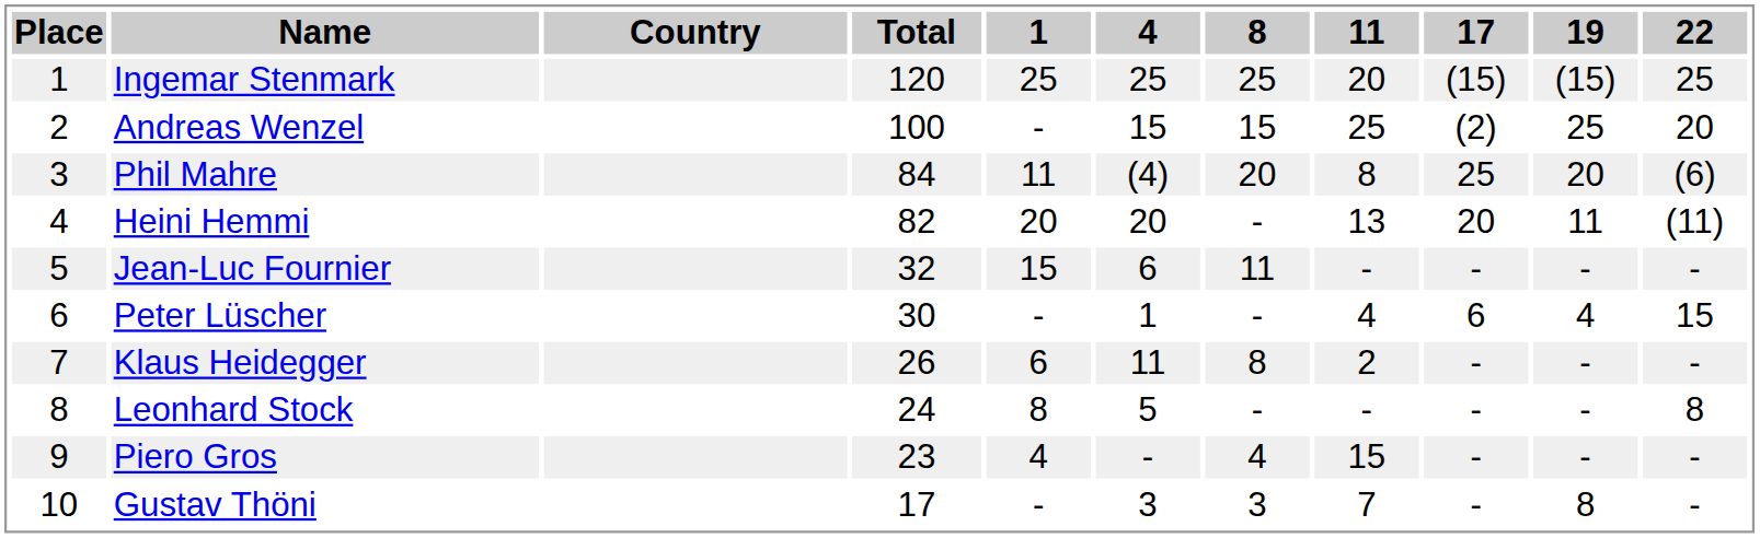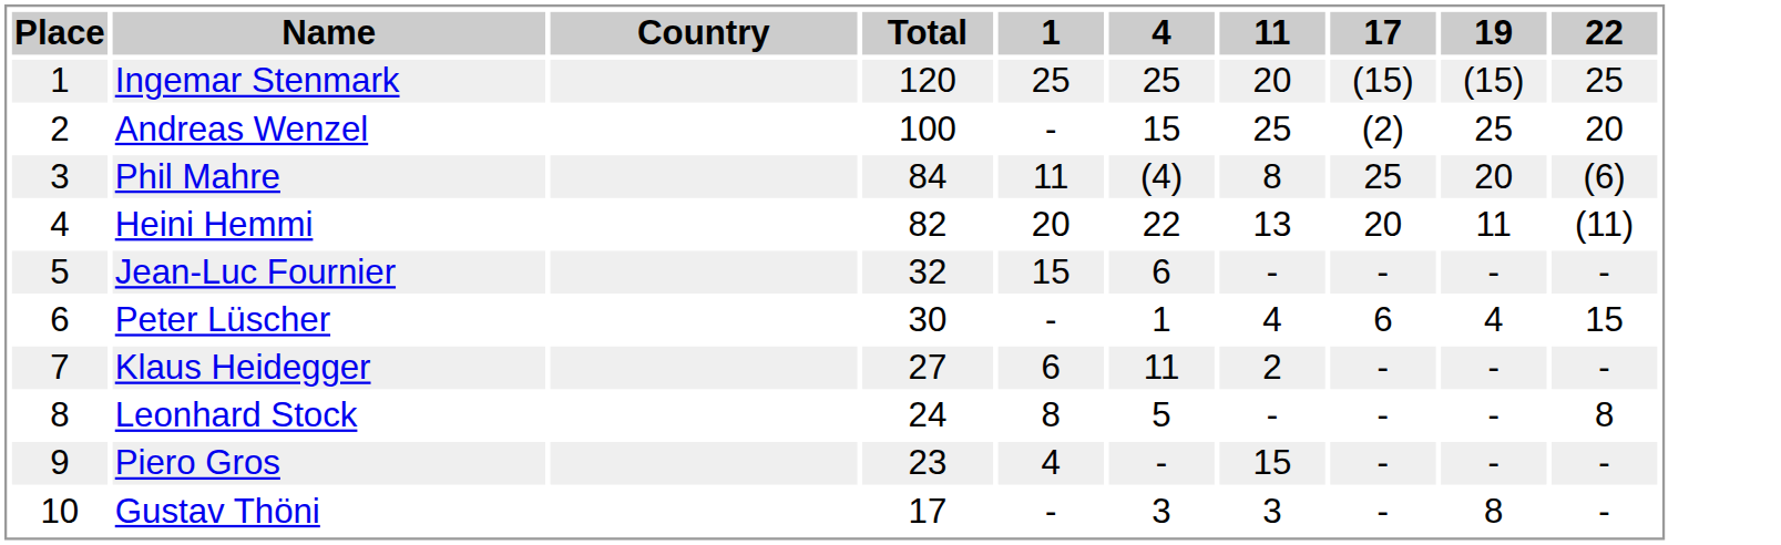- column: 8 | 25 | 15 | 20 | - | 11 | - | 8 | - | 4 | 3
Heini Hemmi | 4: 20 -> 22
Klaus Heidegger | Total: 26 -> 27
Gustav Thöni | 11: 7 -> 3
